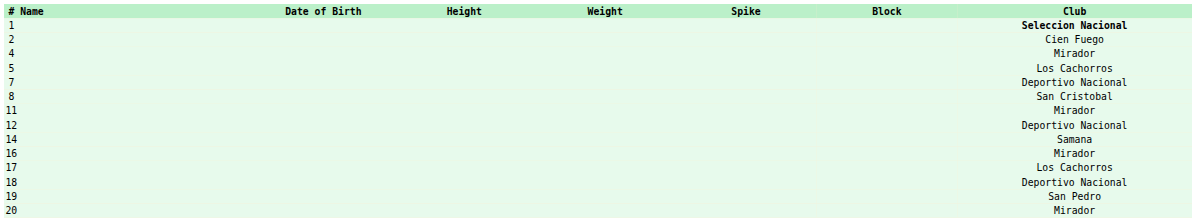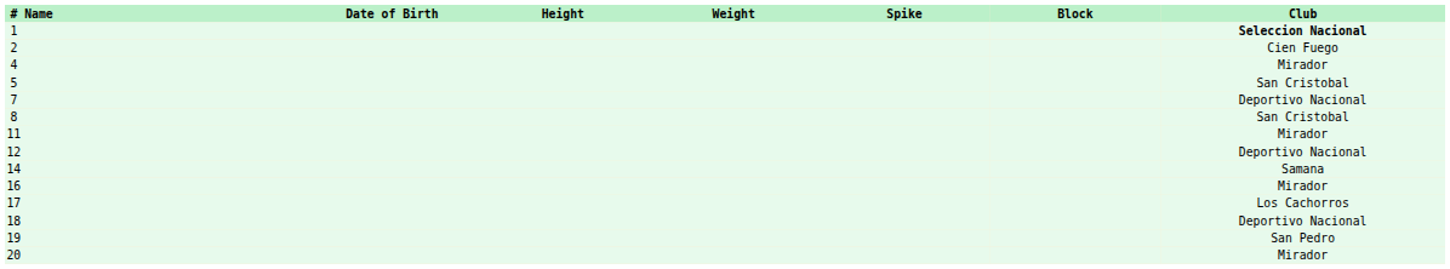5 | Club: Los Cachorros -> San Cristobal
